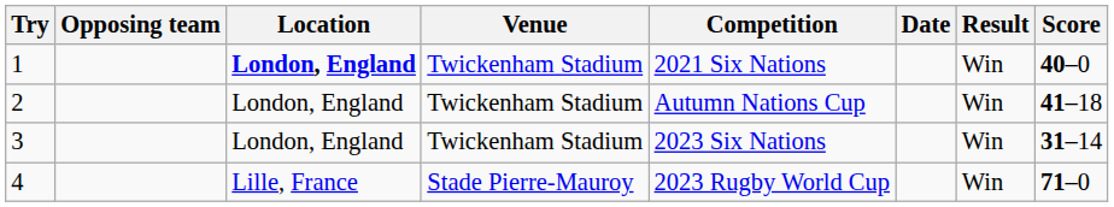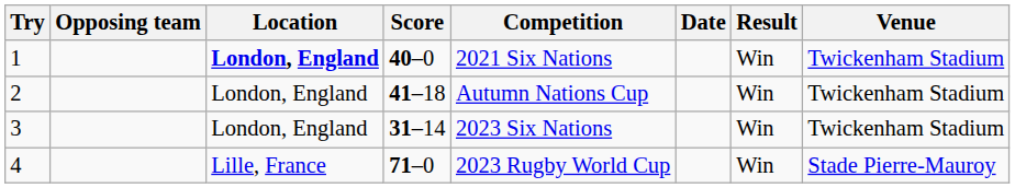columns swapped: Venue <-> Score
